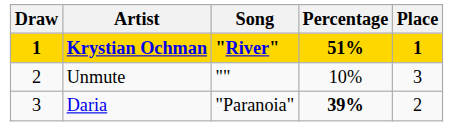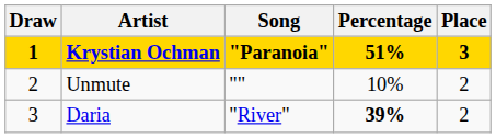Krystian Ochman | Song: "River" -> "Paranoia"
Krystian Ochman | Place: 1 -> 3
Unmute | Place: 3 -> 2
Daria | Song: "Paranoia" -> "River"
